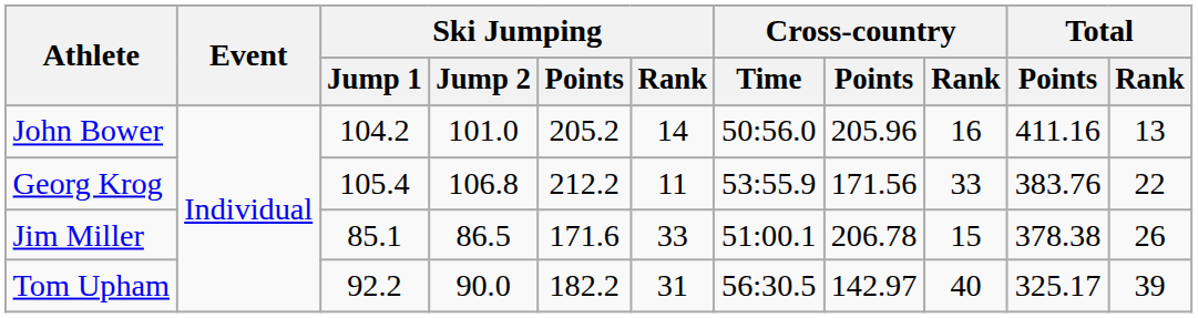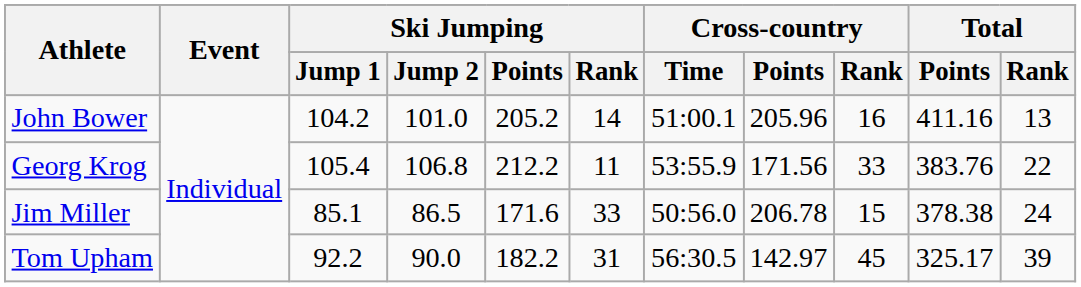John Bower | Cross-country / Time: 50:56.0 -> 51:00.1
Jim Miller | Cross-country / Time: 51:00.1 -> 50:56.0
Jim Miller | Total / Rank: 26 -> 24
Tom Upham | Cross-country / Rank: 40 -> 45
